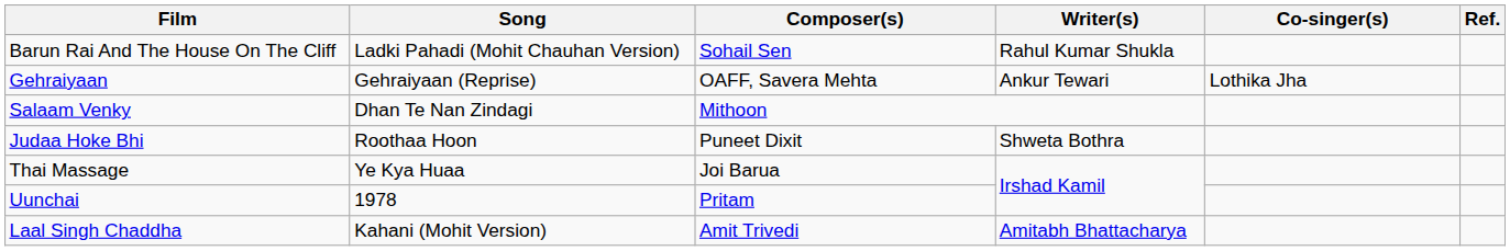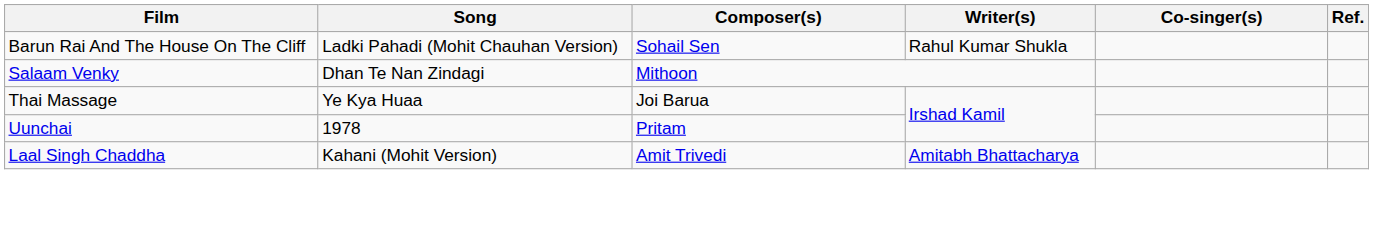- row: Gehraiyaan | Gehraiyaan (Reprise) | OAFF, Savera Mehta | Ankur Tewari | Lothika Jha
- row: Judaa Hoke Bhi | Roothaa Hoon | Puneet Dixit | Shweta Bothra
